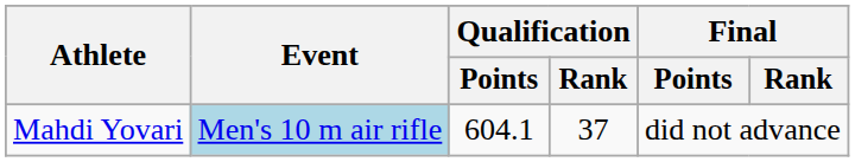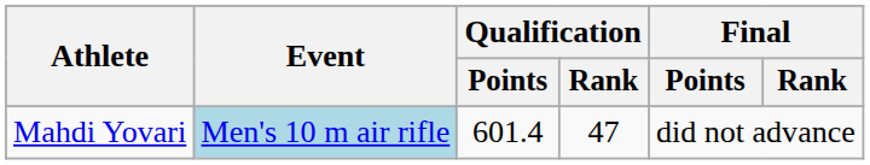Mahdi Yovari | Qualification / Points: 604.1 -> 601.4
Mahdi Yovari | Qualification / Rank: 37 -> 47
